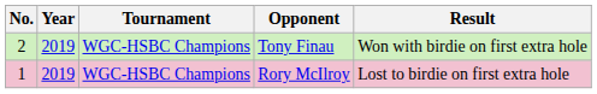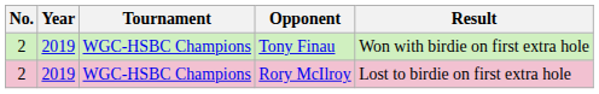Rory McIlroy | No.: 1 -> 2
